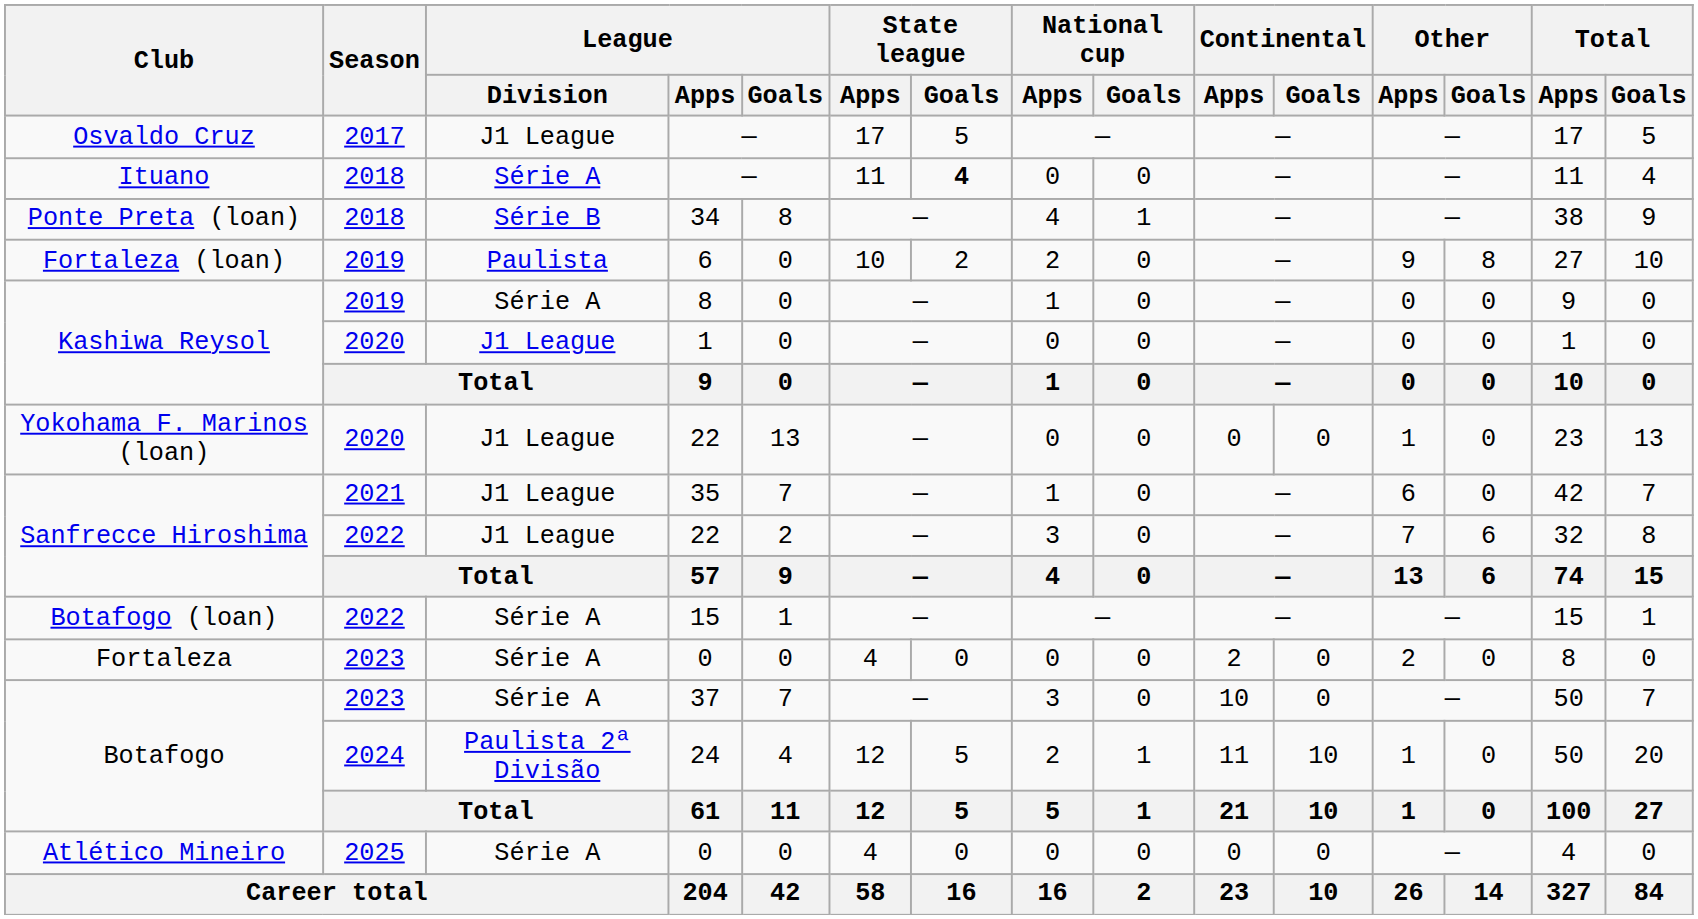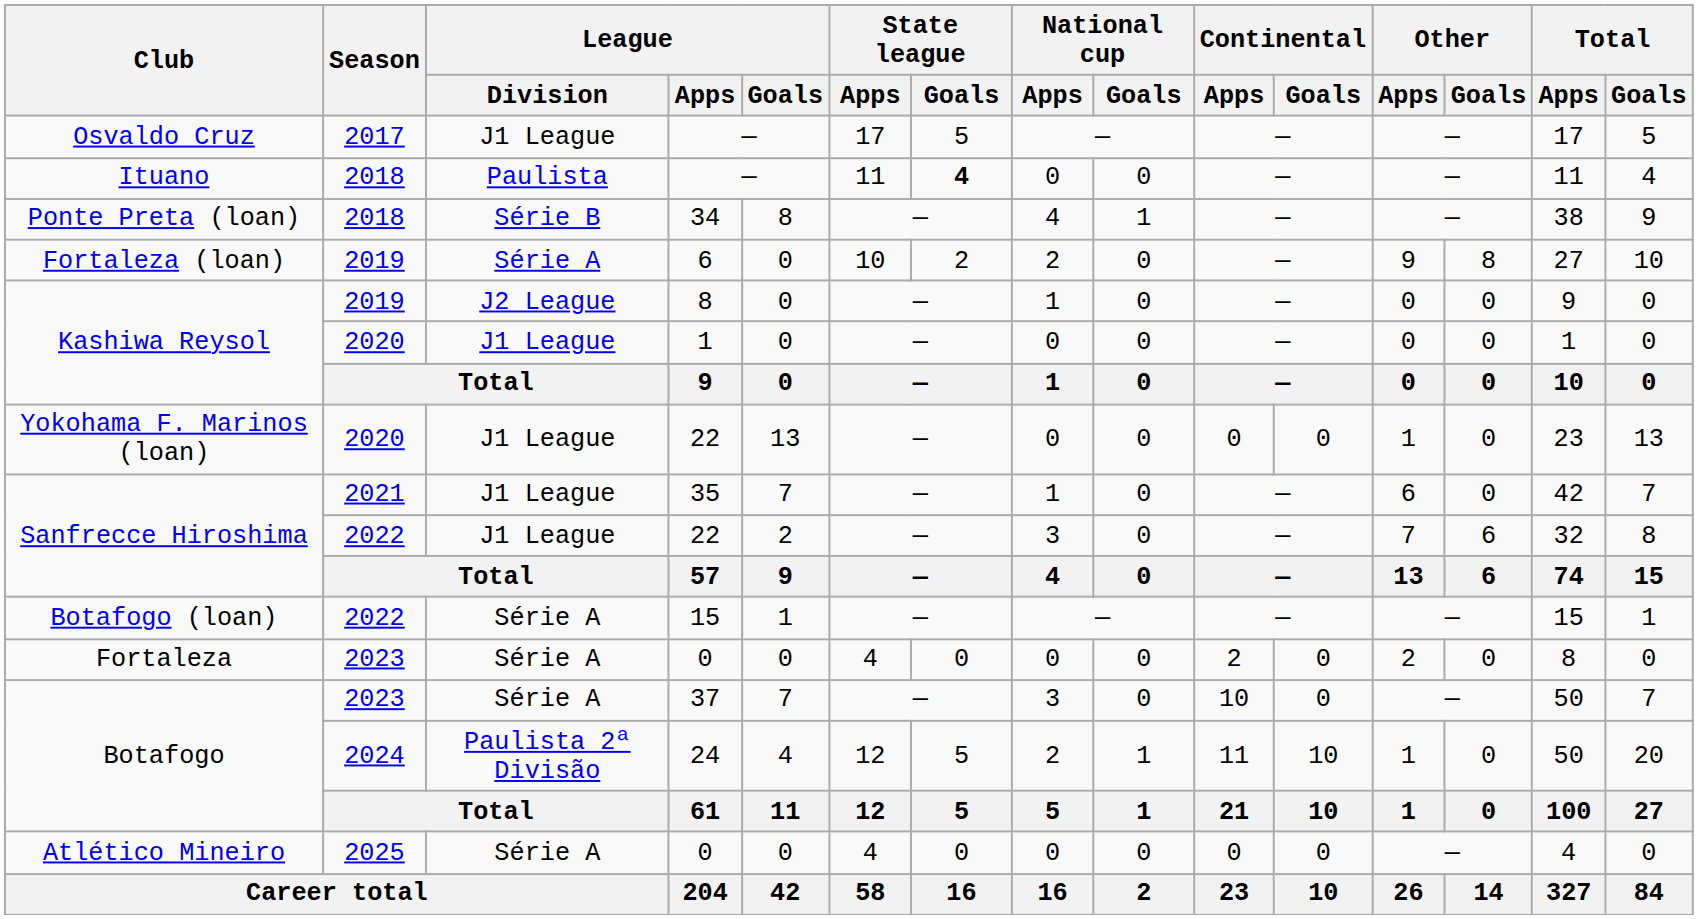Ituano | League / Division: Série A -> Paulista
Fortaleza (loan) | League / Division: Paulista -> Série A
Kashiwa Reysol / 8 | League / Division: Série A -> J2 League
